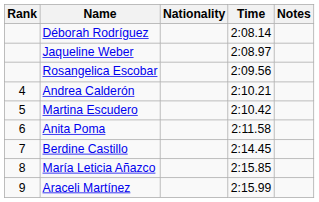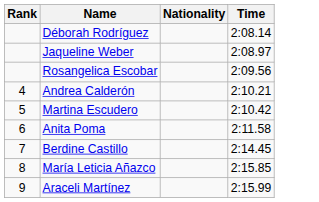- column: Notes
